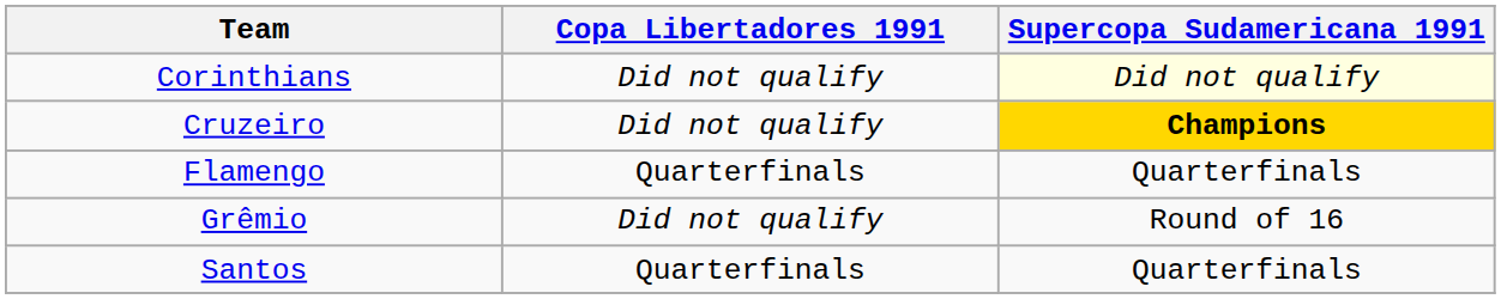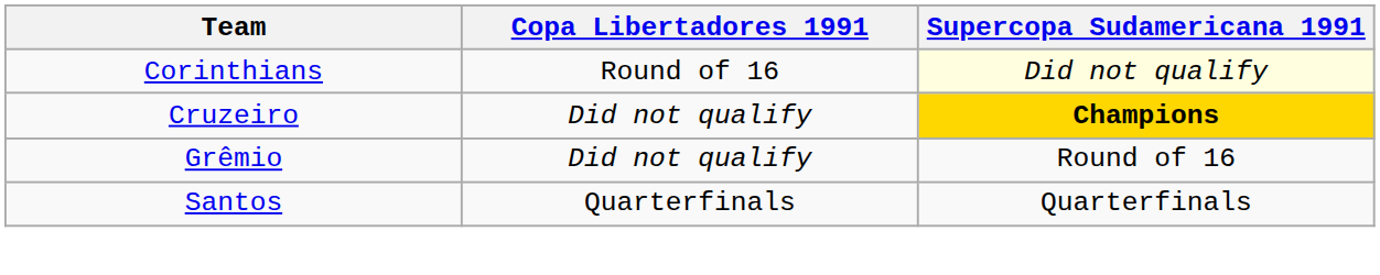Corinthians | Copa Libertadores 1991: Did not qualify -> Round of 16
- row: Flamengo | Quarterfinals | Quarterfinals
